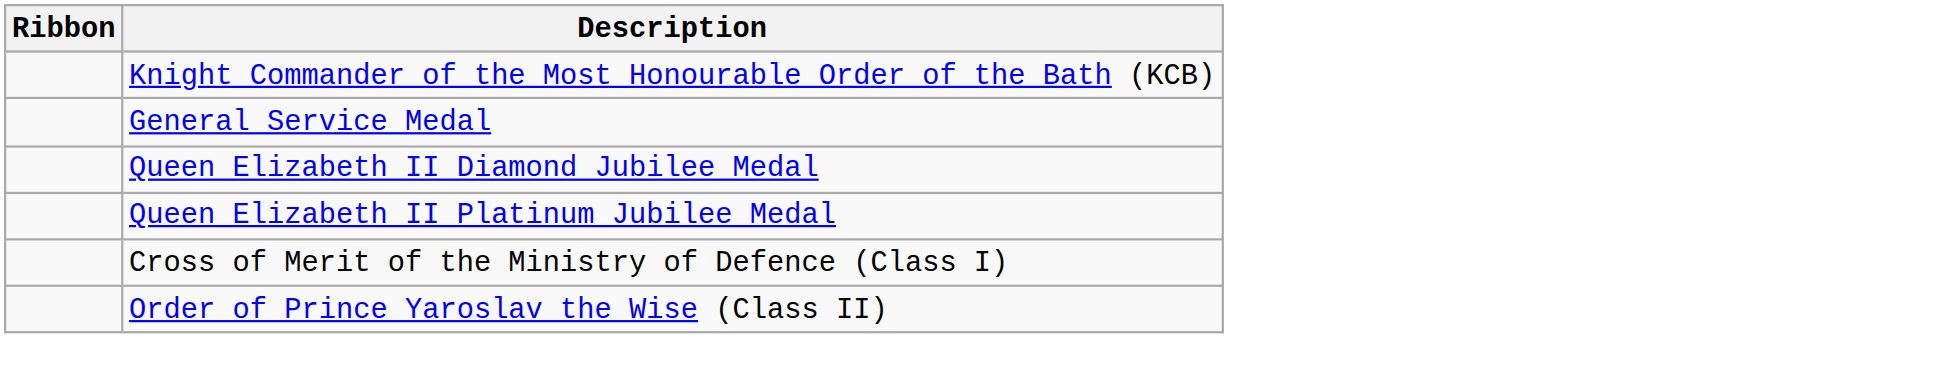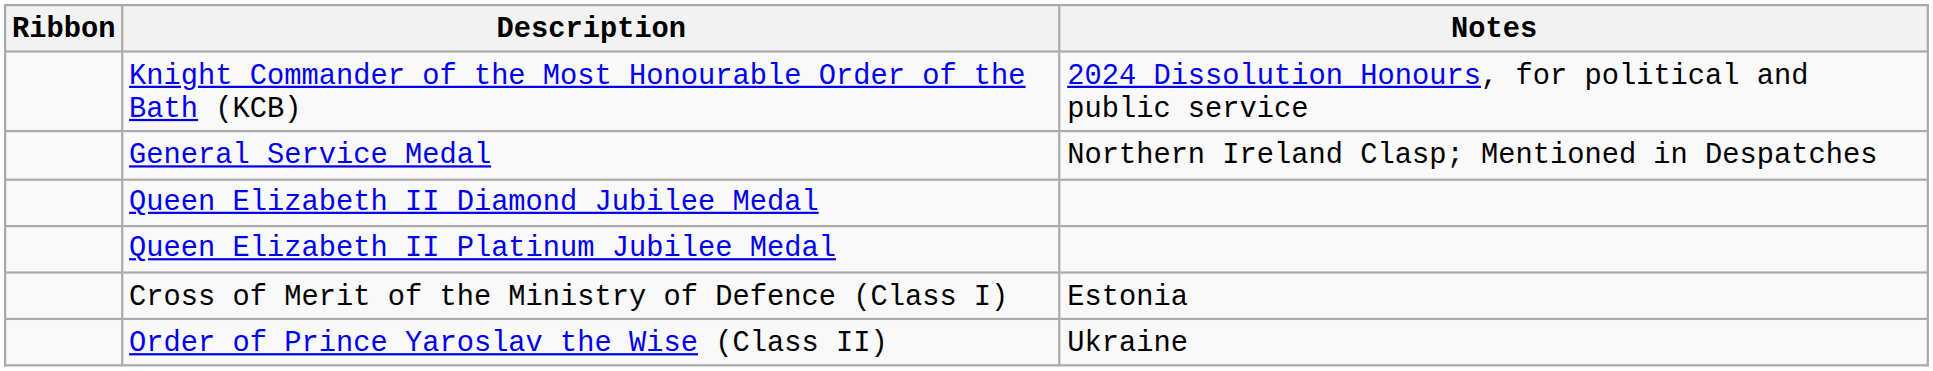+ column: Notes | 2024 Dissolution Honours, for political and public service | Northern Ireland Clasp; Mentioned in Despatches | Estonia | Ukraine
